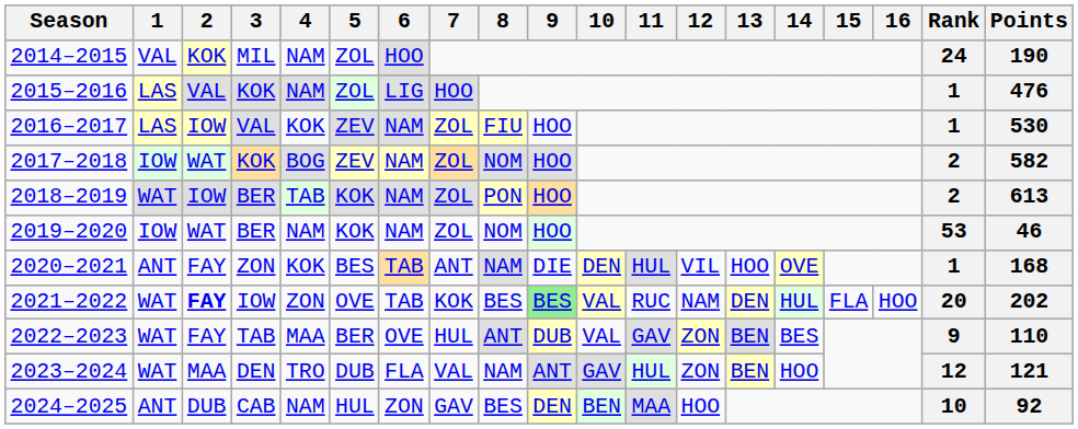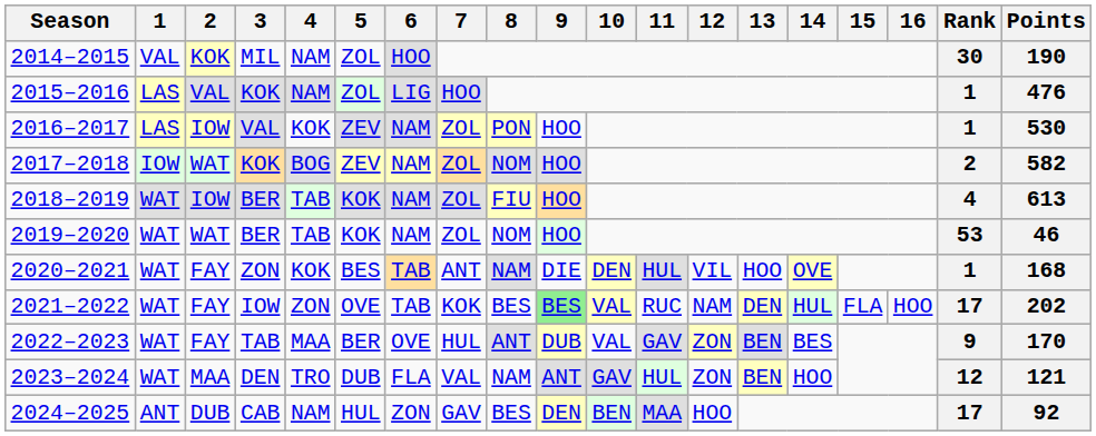2014–2015 | Rank: 24 -> 30
2016–2017 | 8: FIU -> PON
2018–2019 | 8: PON -> FIU
2018–2019 | Rank: 2 -> 4
2019–2020 | 1: IOW -> WAT
2019–2020 | 4: NAM -> TAB
2020–2021 | 1: ANT -> WAT
2021–2022 | 2: bold -> normal
2021–2022 | Rank: 20 -> 17
2022–2023 | Points: 110 -> 170
2024–2025 | Rank: 10 -> 17
